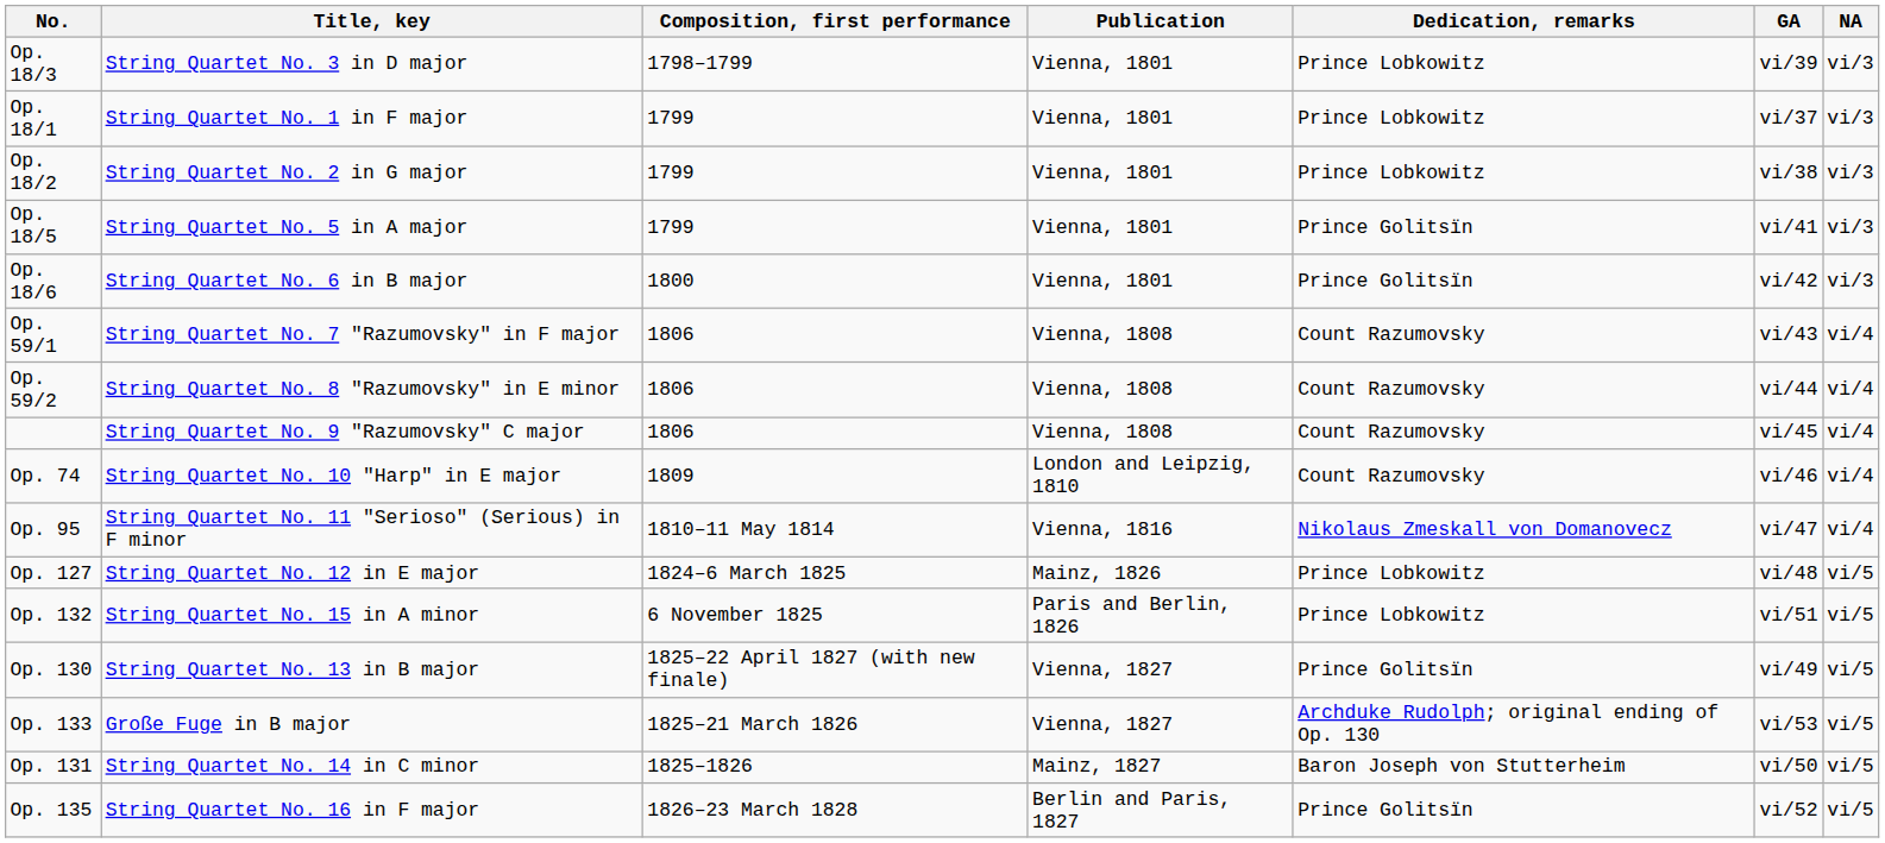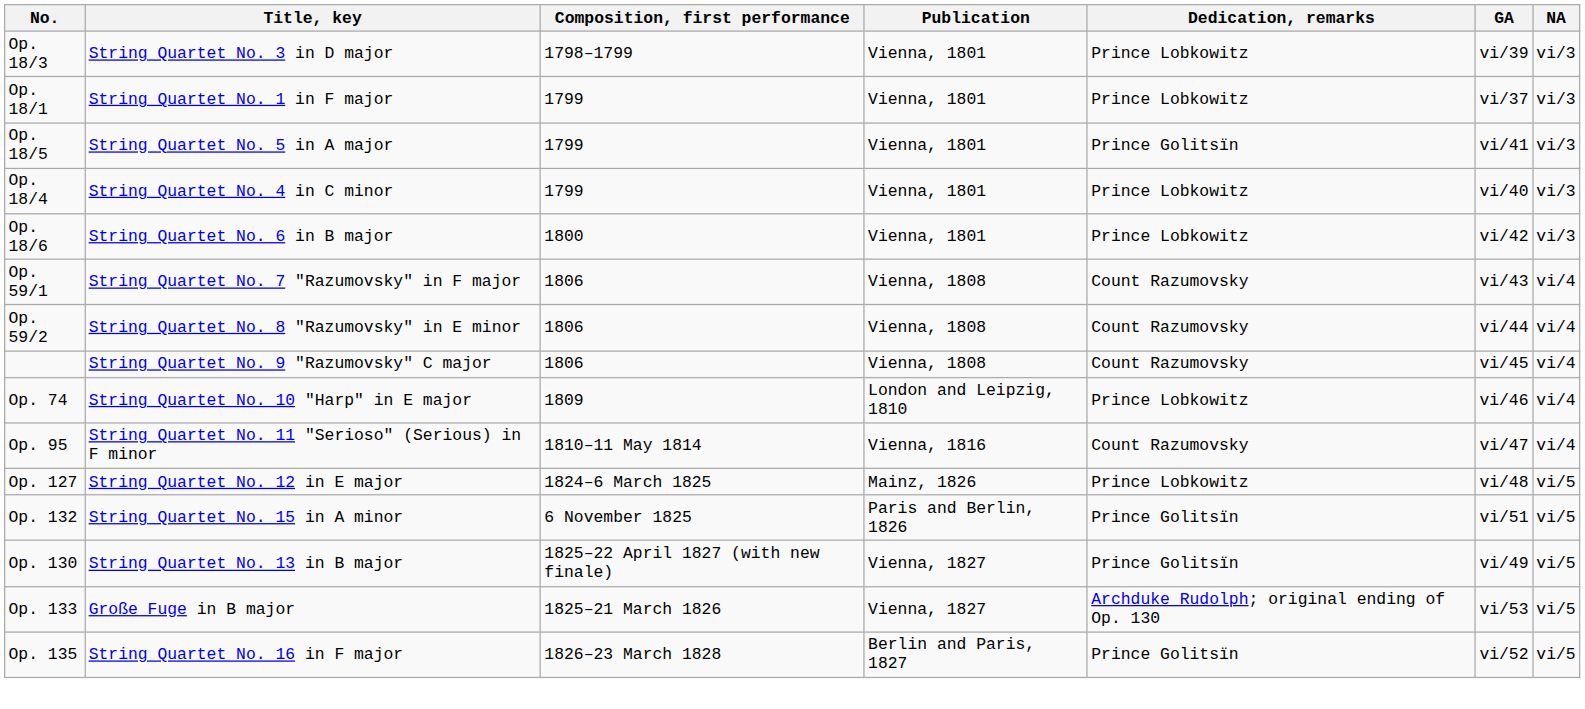- row: Op. 18/2 | String Quartet No. 2 in G major | 1799 | Vienna, 1801 | Prince Lobkowitz | vi/38 | vi/3
+ row: Op. 18/4 | String Quartet No. 4 in C minor | 1799 | Vienna, 1801 | Prince Lobkowitz | vi/40 | vi/3
Op. 18/6 | Dedication, remarks: Prince Golitsïn -> Prince Lobkowitz
Op. 74 | Dedication, remarks: Count Razumovsky -> Prince Lobkowitz
Op. 95 | Dedication, remarks: Nikolaus Zmeskall von Domanovecz -> Count Razumovsky
Op. 132 | Dedication, remarks: Prince Lobkowitz -> Prince Golitsïn
- row: Op. 131 | String Quartet No. 14 in C minor | 1825–1826 | Mainz, 1827 | Baron Joseph von Stutterheim | vi/50 | vi/5
